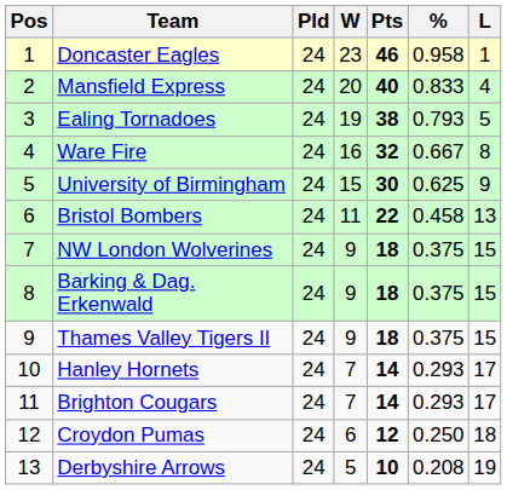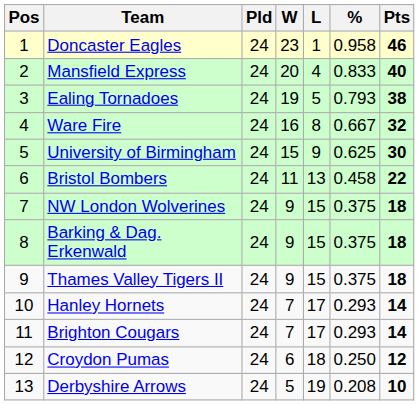columns swapped: L <-> Pts
